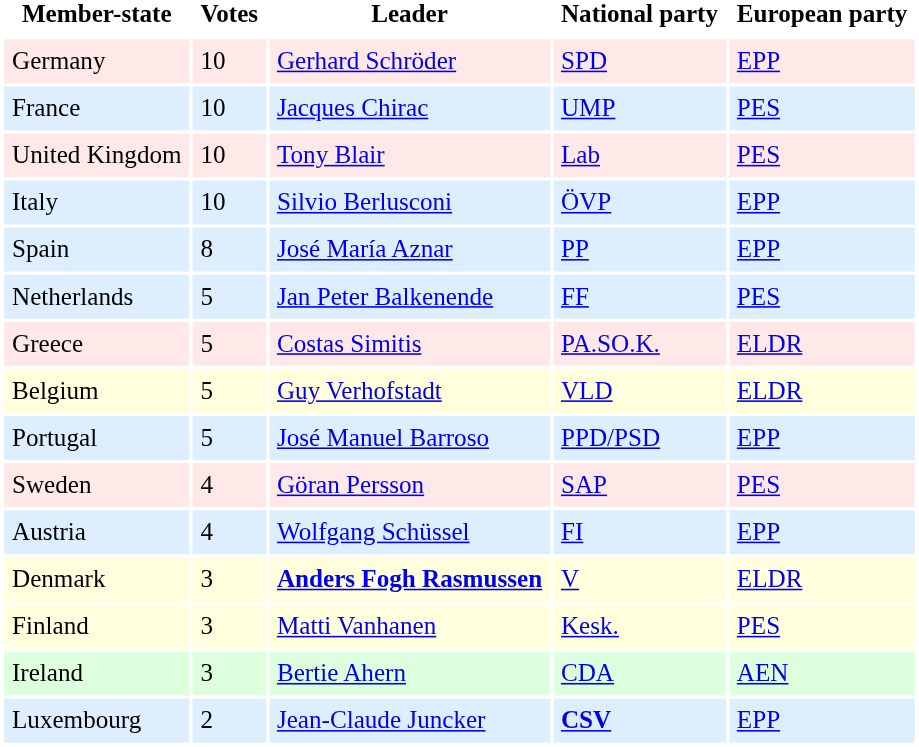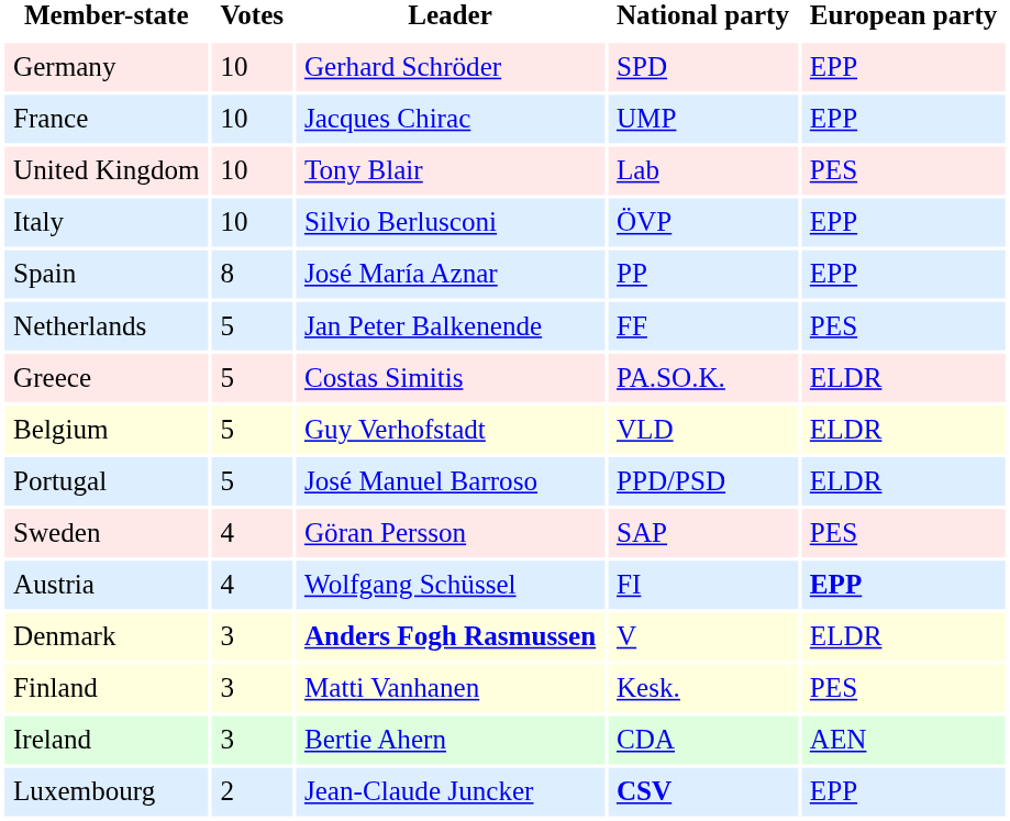France | European party: PES -> EPP
Portugal | European party: EPP -> ELDR
Austria | European party: normal -> bold
